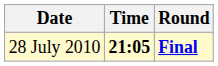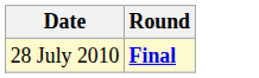- column: Time | 21:05
